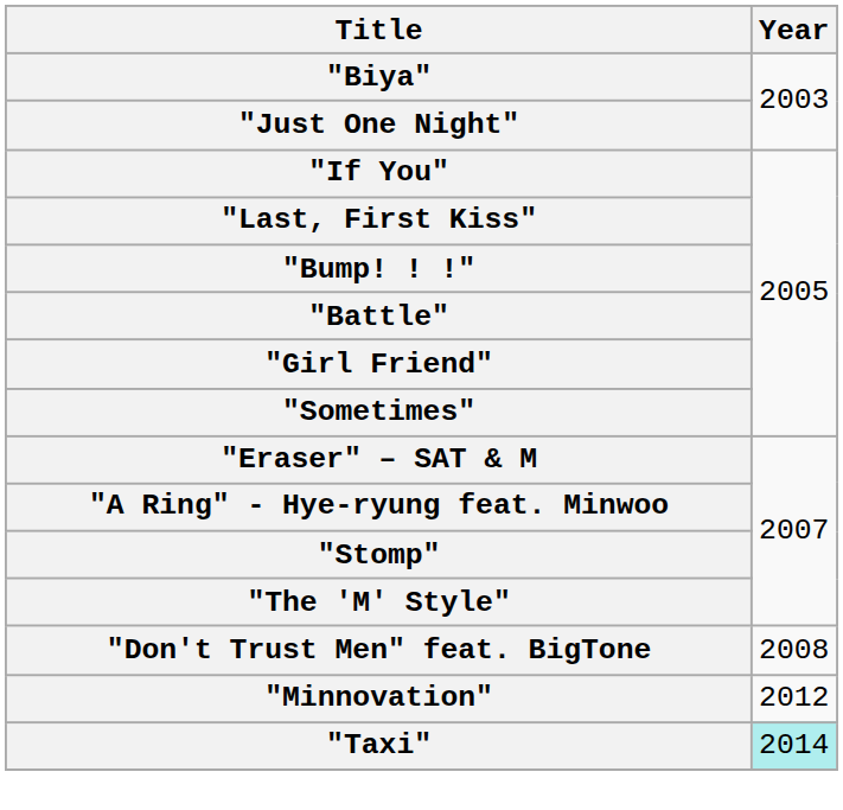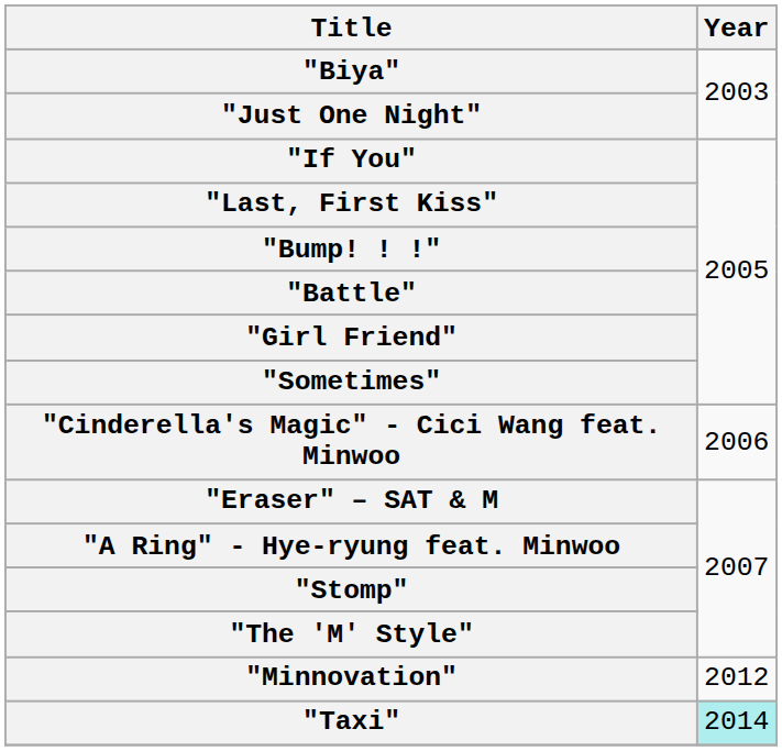+ row: "Cinderella's Magic" - Cici Wang feat. Minwoo | 2006
- row: "Don't Trust Men" feat. BigTone | 2008
